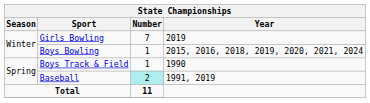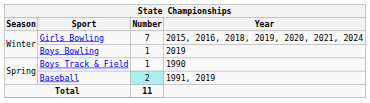Girls Bowling | Year: 2019 -> 2015, 2016, 2018, 2019, 2020, 2021, 2024
Boys Bowling | Year: 2015, 2016, 2018, 2019, 2020, 2021, 2024 -> 2019
